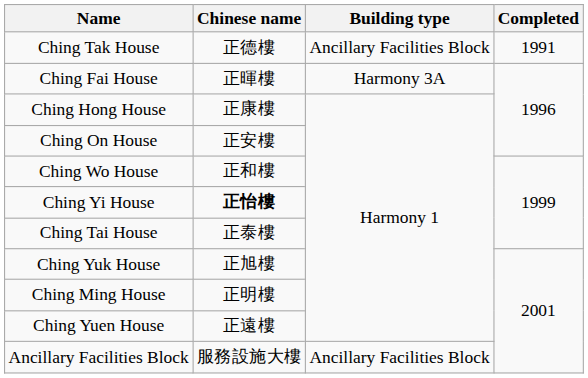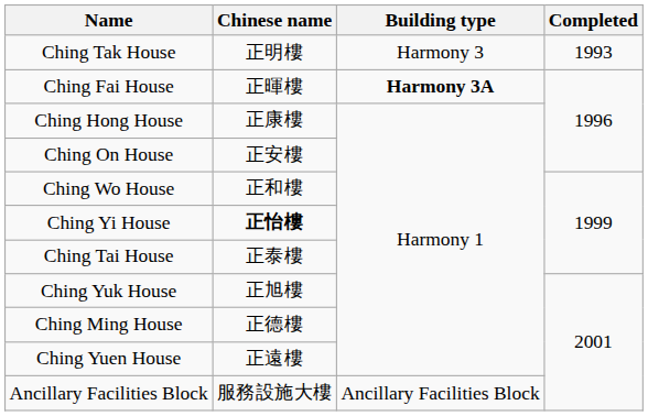Ching Tak House | Chinese name: 正德樓 -> 正明樓
Ching Tak House | Building type: Ancillary Facilities Block -> Harmony 3
Ching Tak House | Completed: 1991 -> 1993
Ching Fai House | Building type: normal -> bold
Ching Ming House | Chinese name: 正明樓 -> 正德樓
